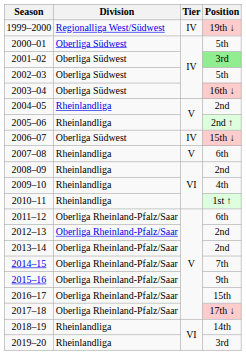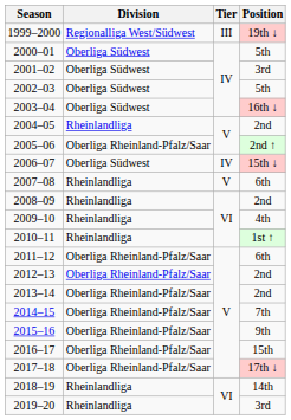1999–2000 | Tier: IV -> III
2001–02 | Position: lightgreen background -> no background
2005–06 | Division: Rheinlandliga -> Oberliga Rheinland-Pfalz/Saar
